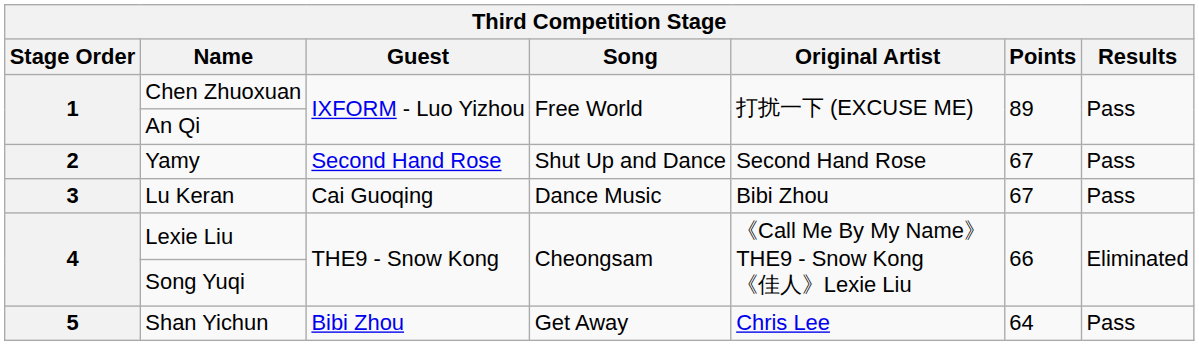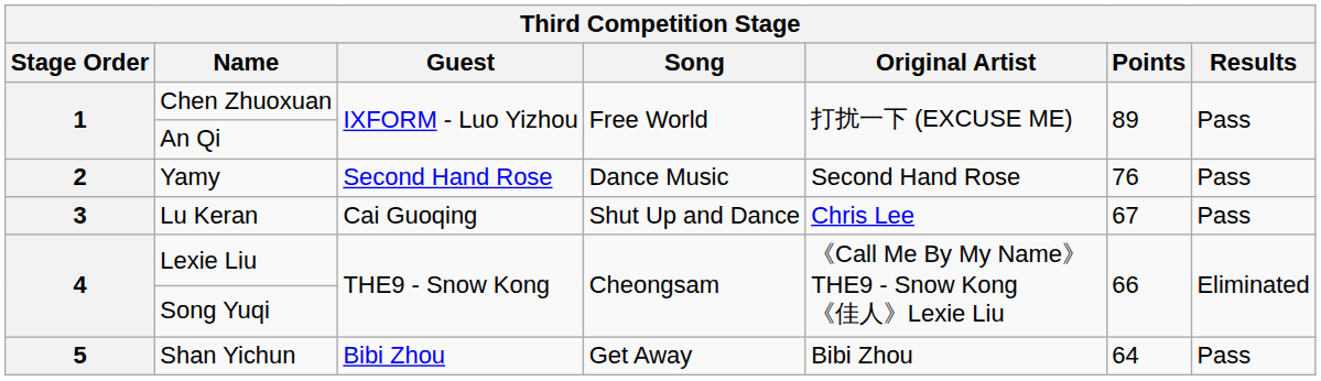Yamy | Song: Shut Up and Dance -> Dance Music
Yamy | Points: 67 -> 76
Lu Keran | Song: Dance Music -> Shut Up and Dance
Lu Keran | Original Artist: Bibi Zhou -> Chris Lee
Shan Yichun | Original Artist: Chris Lee -> Bibi Zhou
